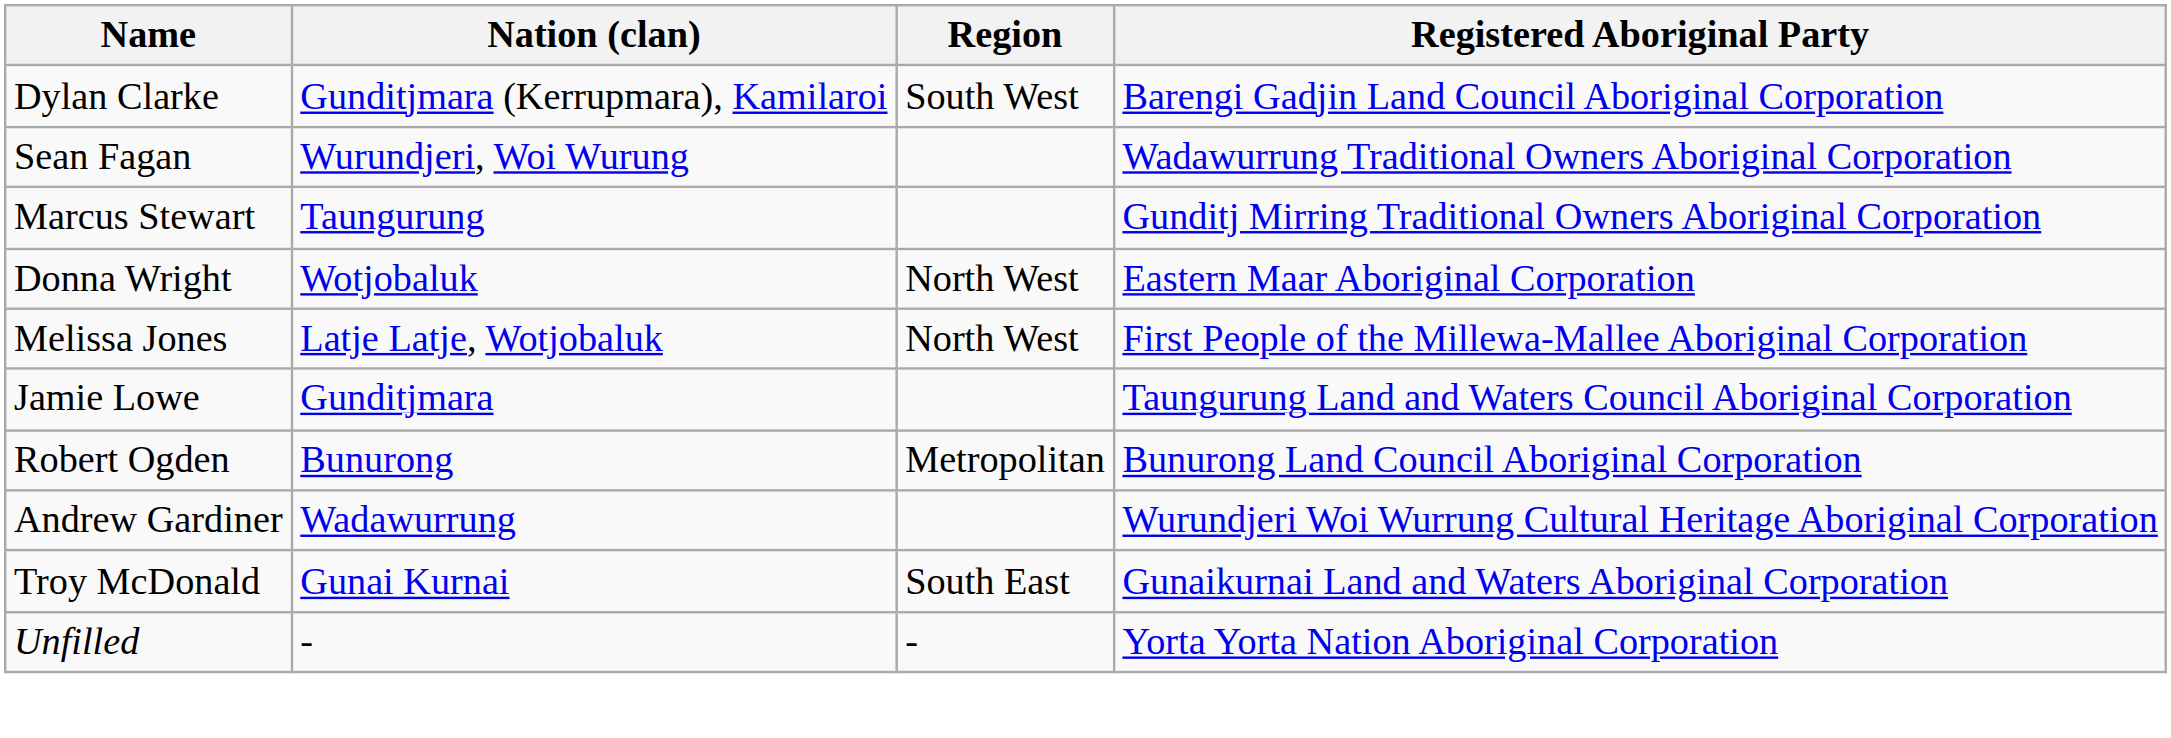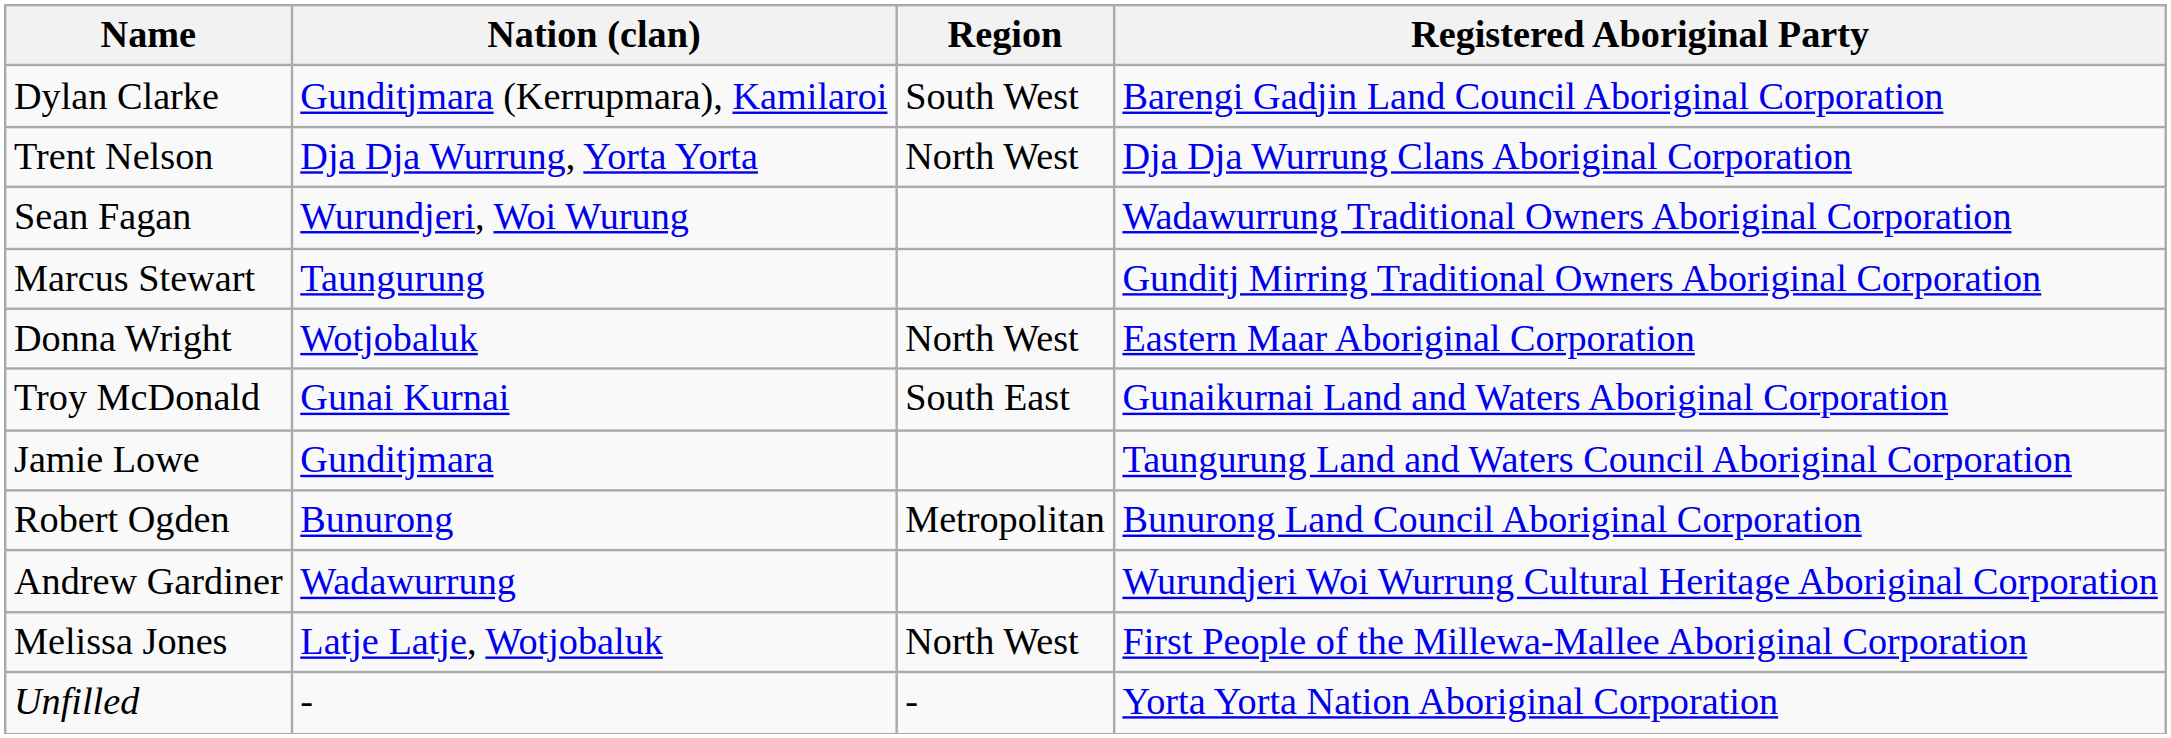+ row: Trent Nelson | Dja Dja Wurrung, Yorta Yorta | North West | Dja Dja Wurrung Clans Aboriginal Corporation
rows swapped: Melissa Jones <-> Troy McDonald
